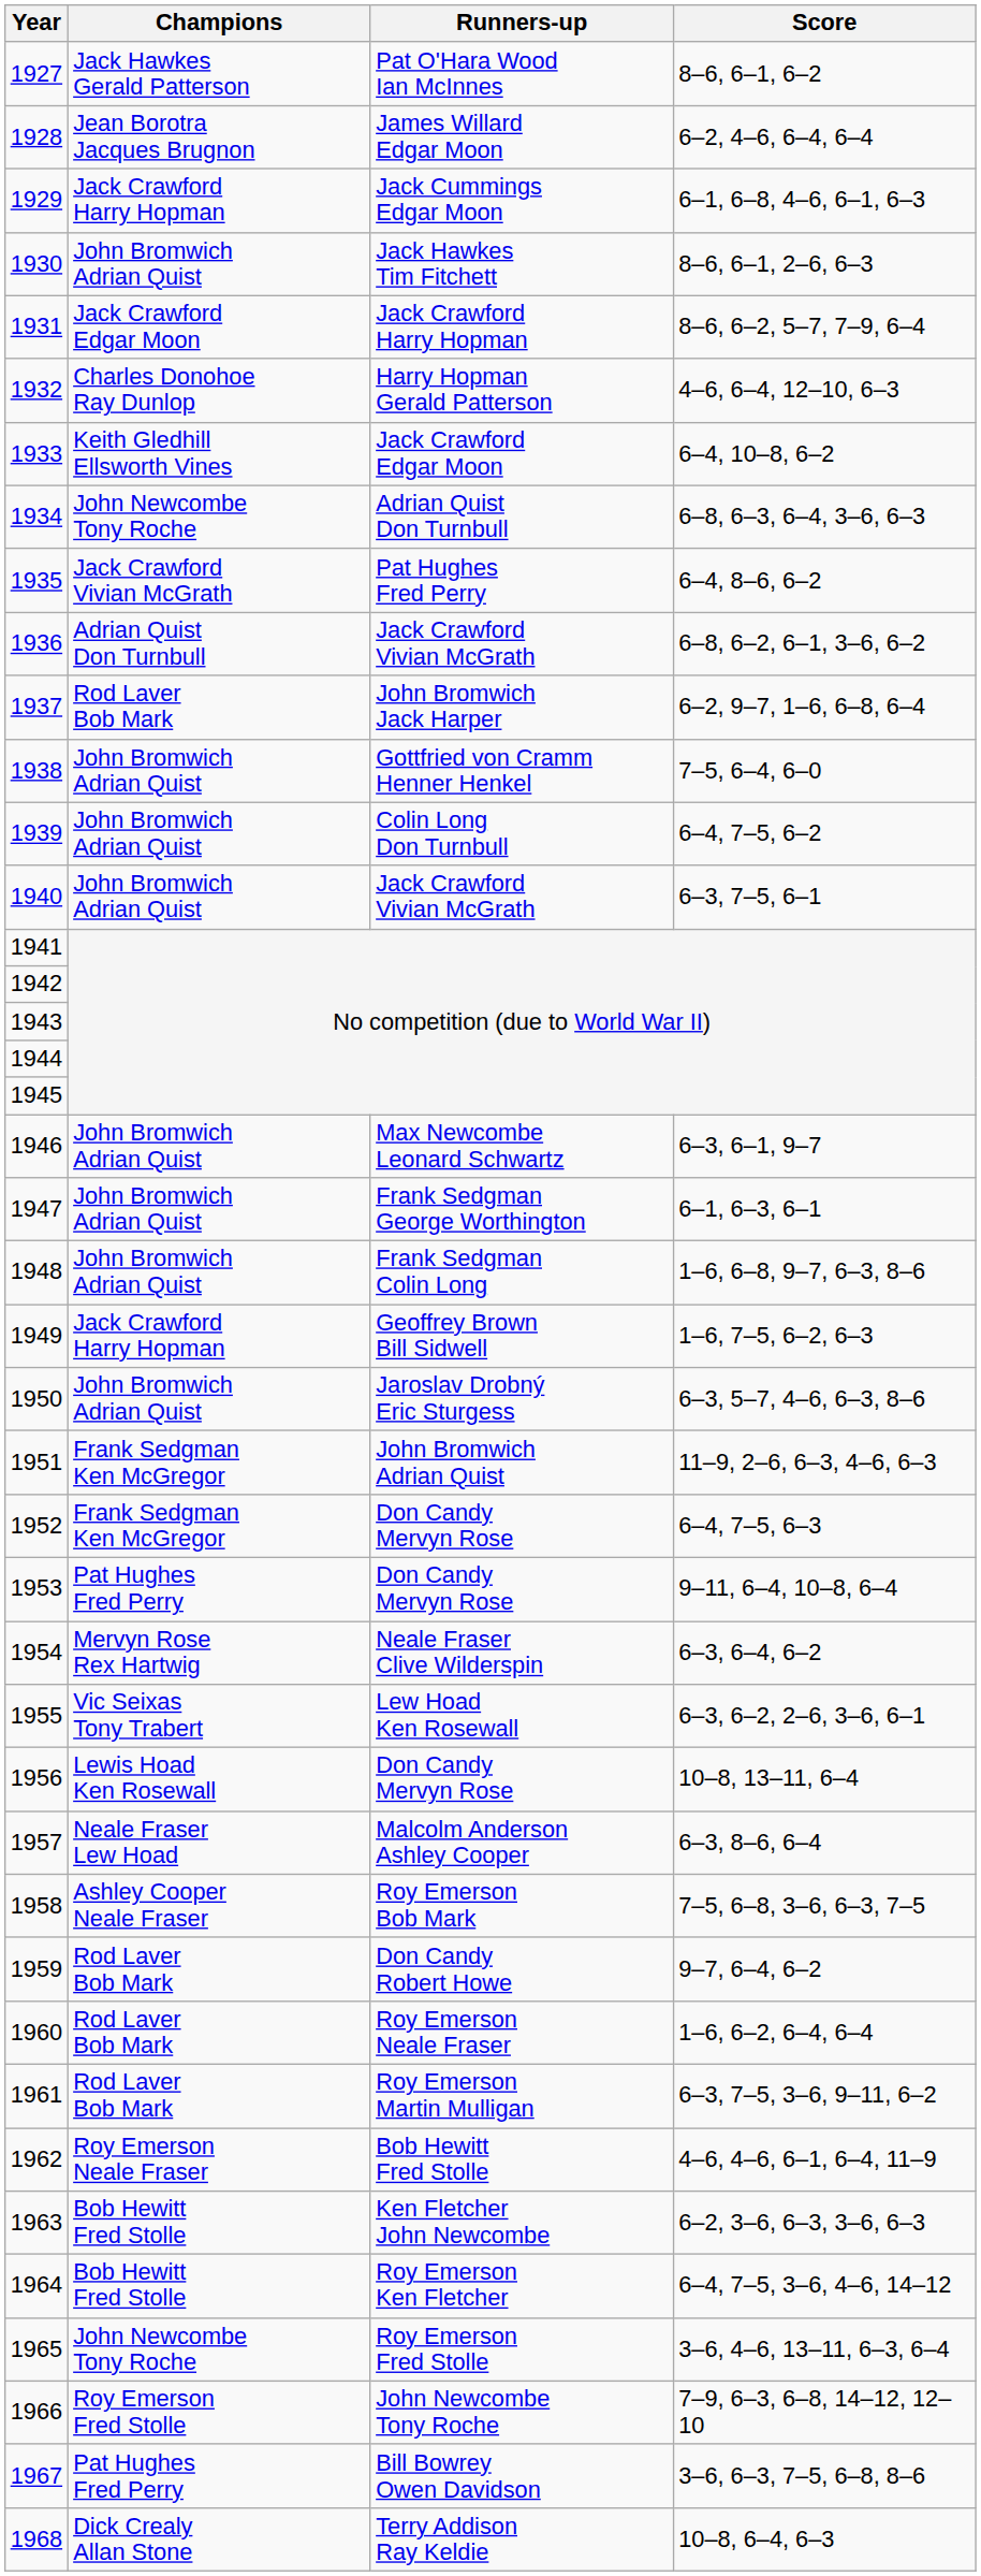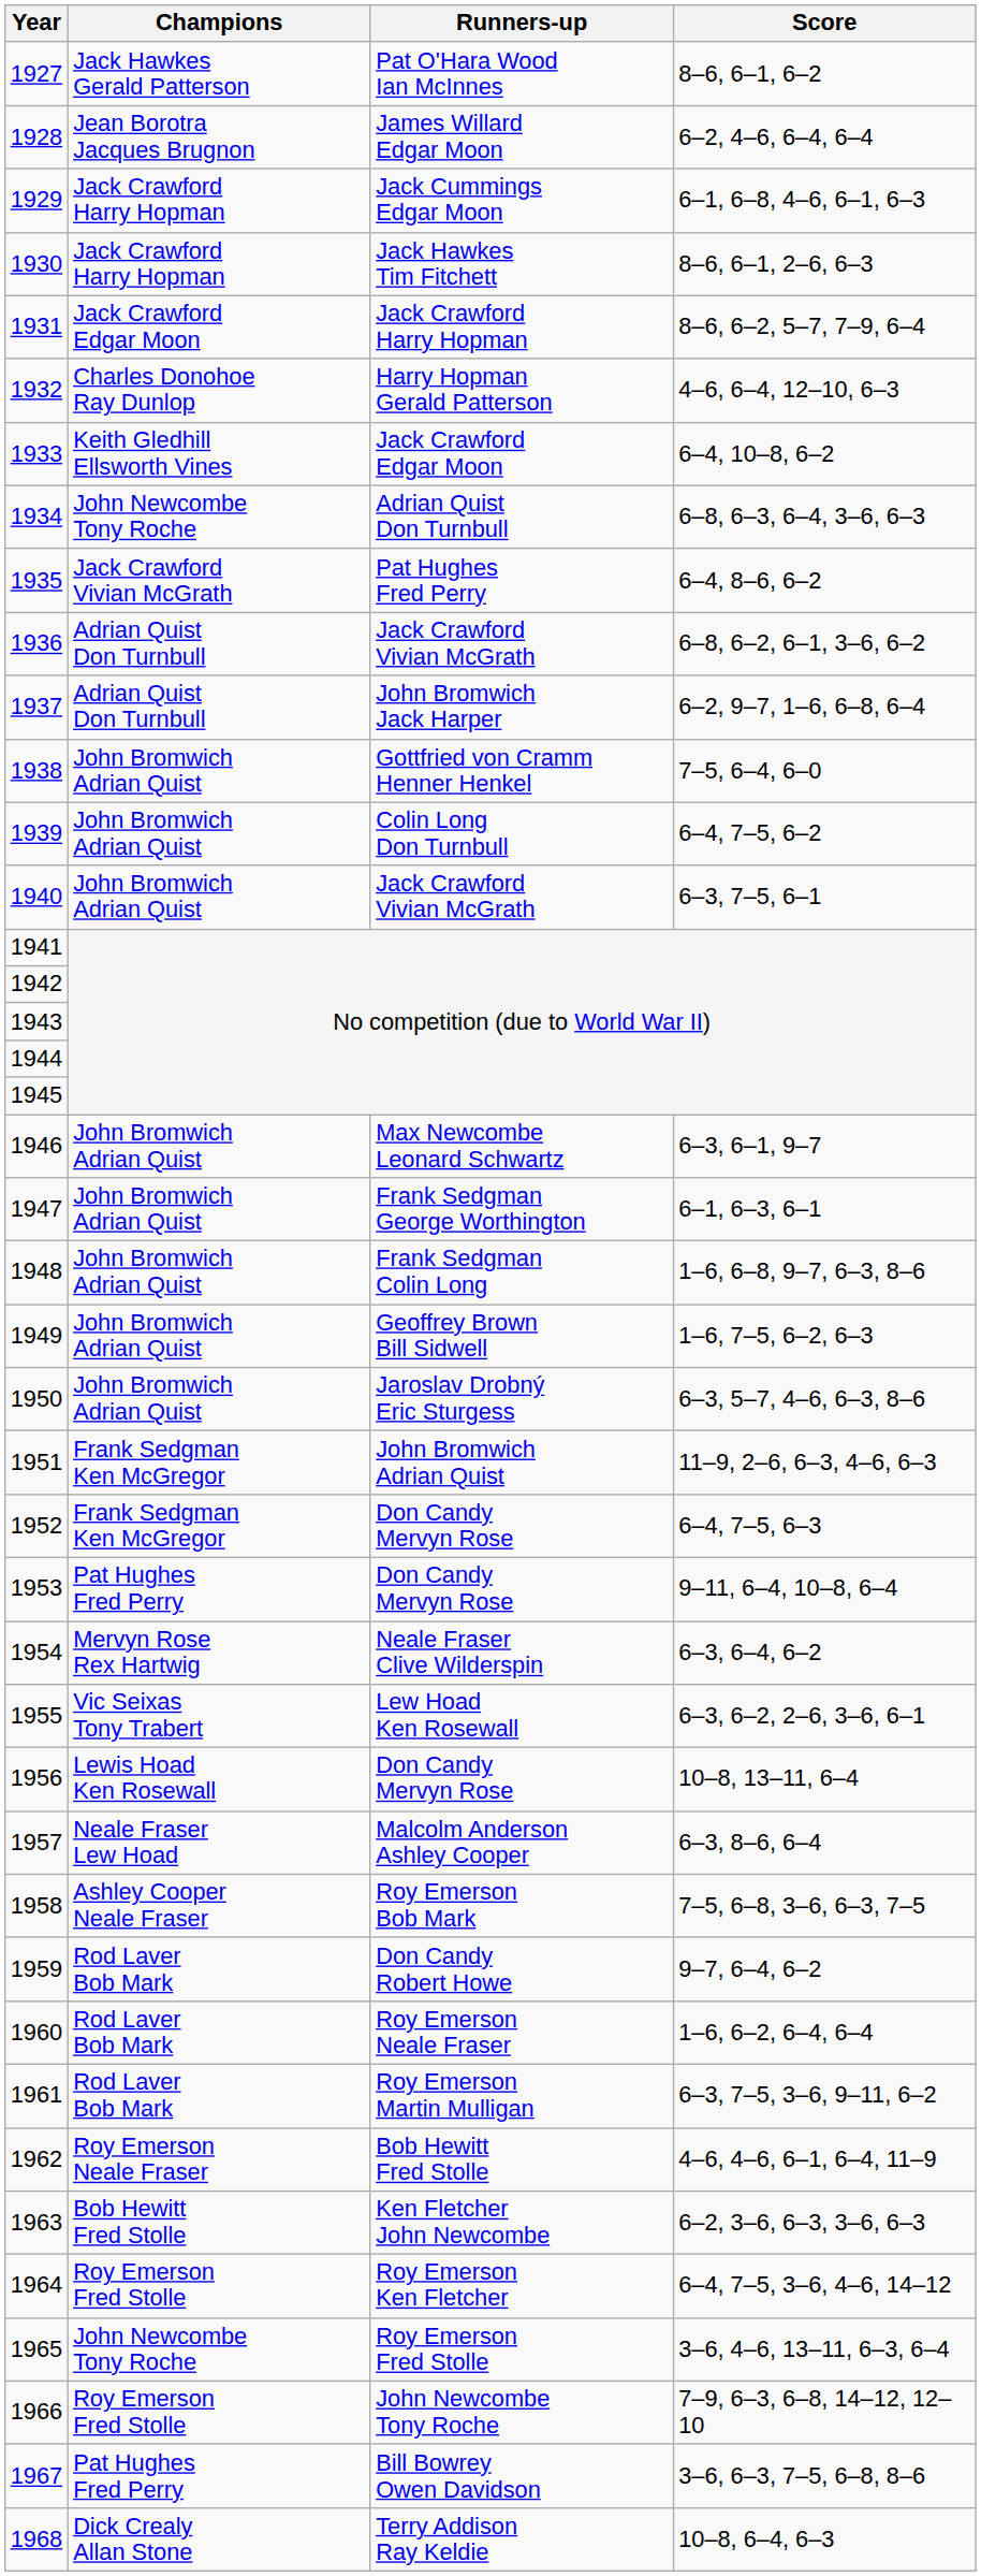1930 | Champions: John Bromwich Adrian Quist -> Jack Crawford Harry Hopman
1937 | Champions: Rod Laver Bob Mark -> Adrian Quist Don Turnbull
1949 | Champions: Jack Crawford Harry Hopman -> John Bromwich Adrian Quist
1964 | Champions: Bob Hewitt Fred Stolle -> Roy Emerson Fred Stolle
